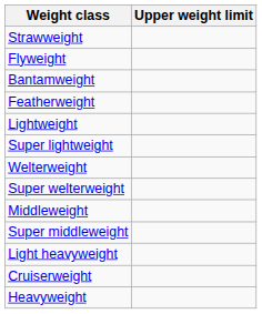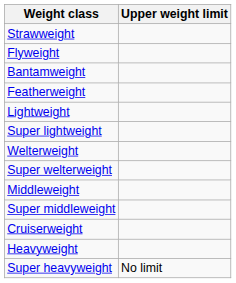- row: Light heavyweight
+ row: Super heavyweight | No limit
